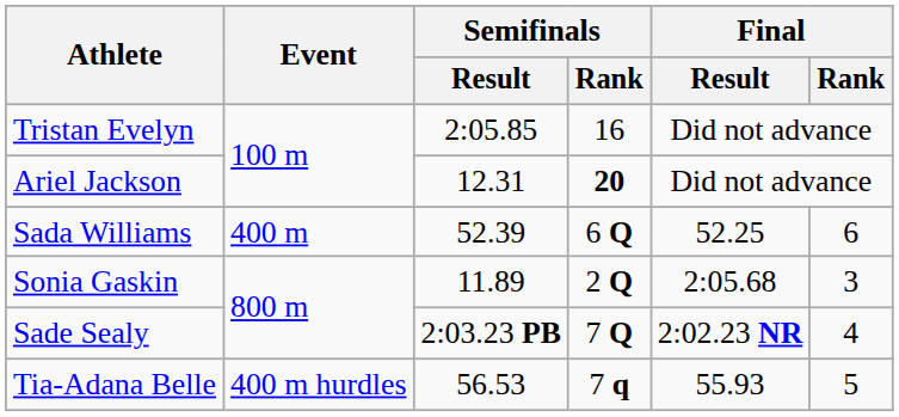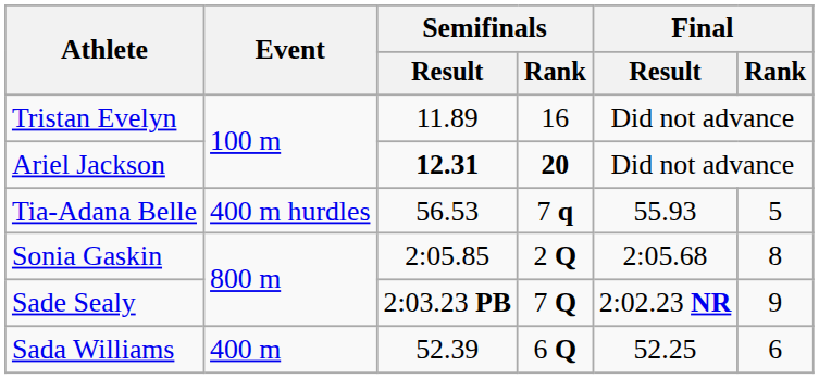Tristan Evelyn | Semifinals / Result: 2:05.85 -> 11.89
Ariel Jackson | Semifinals / Result: normal -> bold
rows swapped: Sada Williams <-> Tia-Adana Belle
Sonia Gaskin | Semifinals / Result: 11.89 -> 2:05.85
Sonia Gaskin | Final / Rank: 3 -> 8
Sade Sealy | Final / Rank: 4 -> 9
